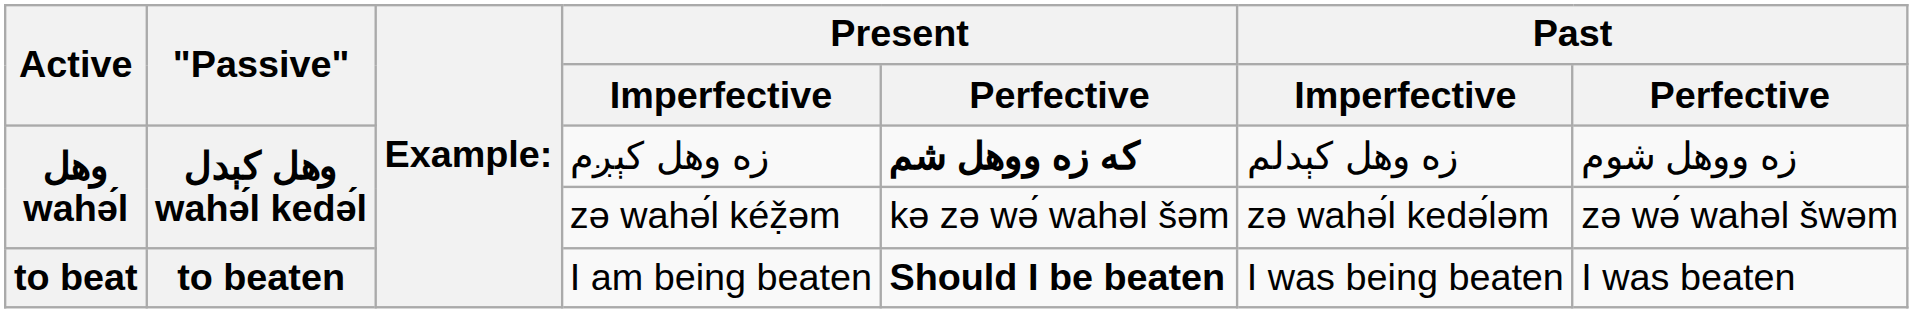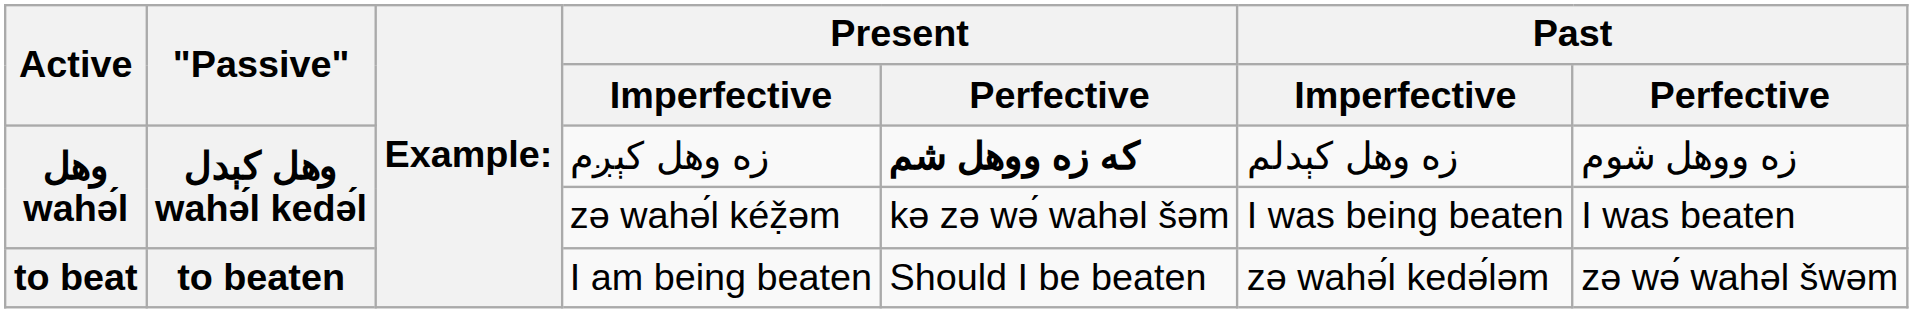zә wahә́l kéẓ̌әm | Past / Imperfective: zә wahә́l kedә́lәm -> I was being beaten
zә wahә́l kéẓ̌әm | Past / Perfective: zә wә́ wahәl šwәm -> I was beaten
I am being beaten | Present / Perfective: bold -> normal
I am being beaten | Past / Imperfective: I was being beaten -> zә wahә́l kedә́lәm
I am being beaten | Past / Perfective: I was beaten -> zә wә́ wahәl šwәm
